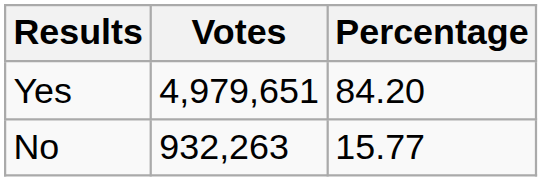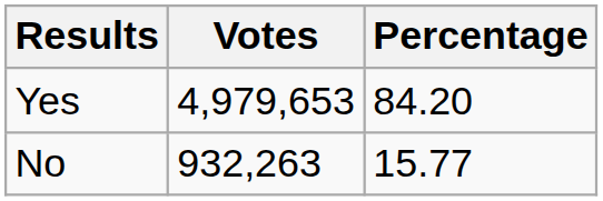Yes | Votes: 4,979,651 -> 4,979,653
